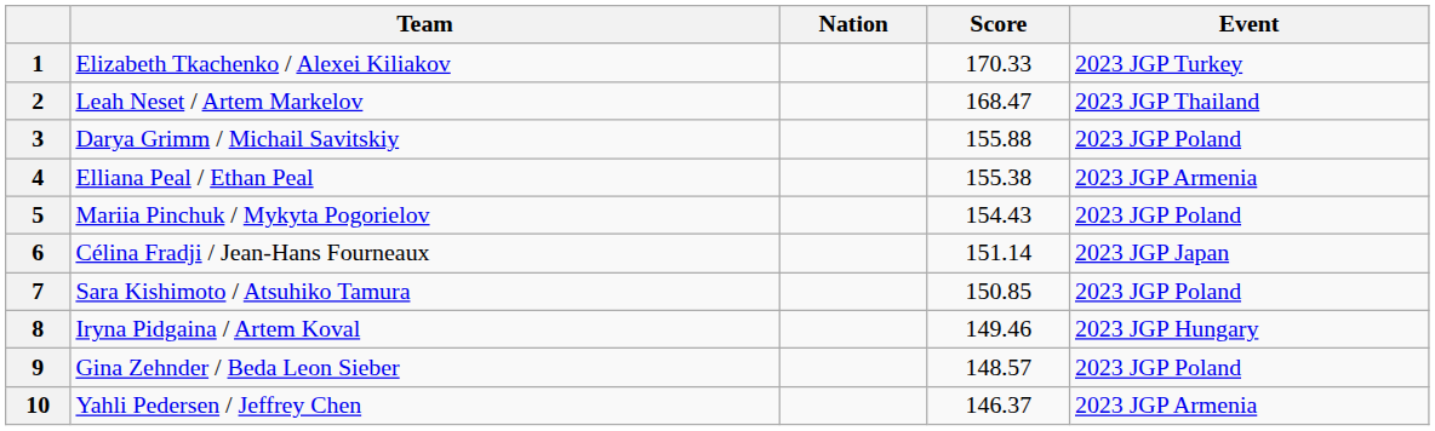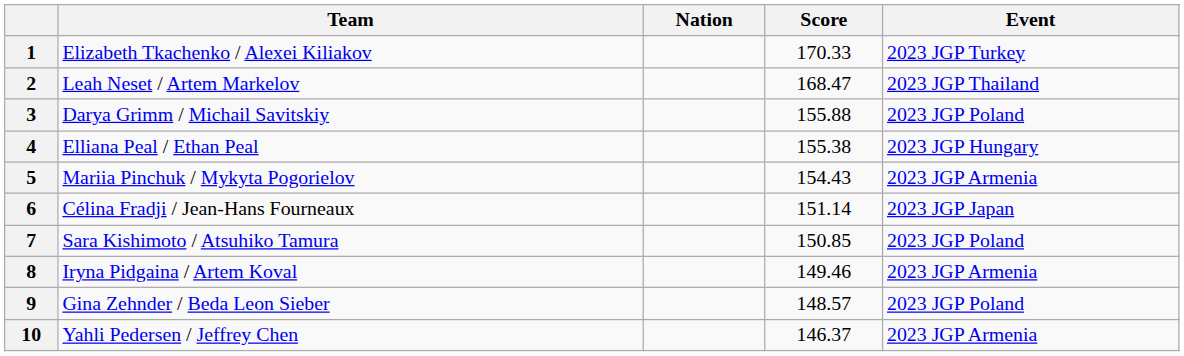4 | Event: 2023 JGP Armenia -> 2023 JGP Hungary
5 | Event: 2023 JGP Poland -> 2023 JGP Armenia
8 | Event: 2023 JGP Hungary -> 2023 JGP Armenia
